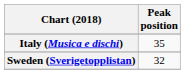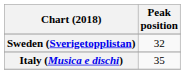rows swapped: Italy (Musica e dischi) <-> Sweden (Sverigetopplistan)
